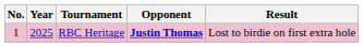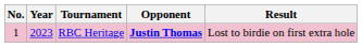RBC Heritage | Year: 2025 -> 2023
